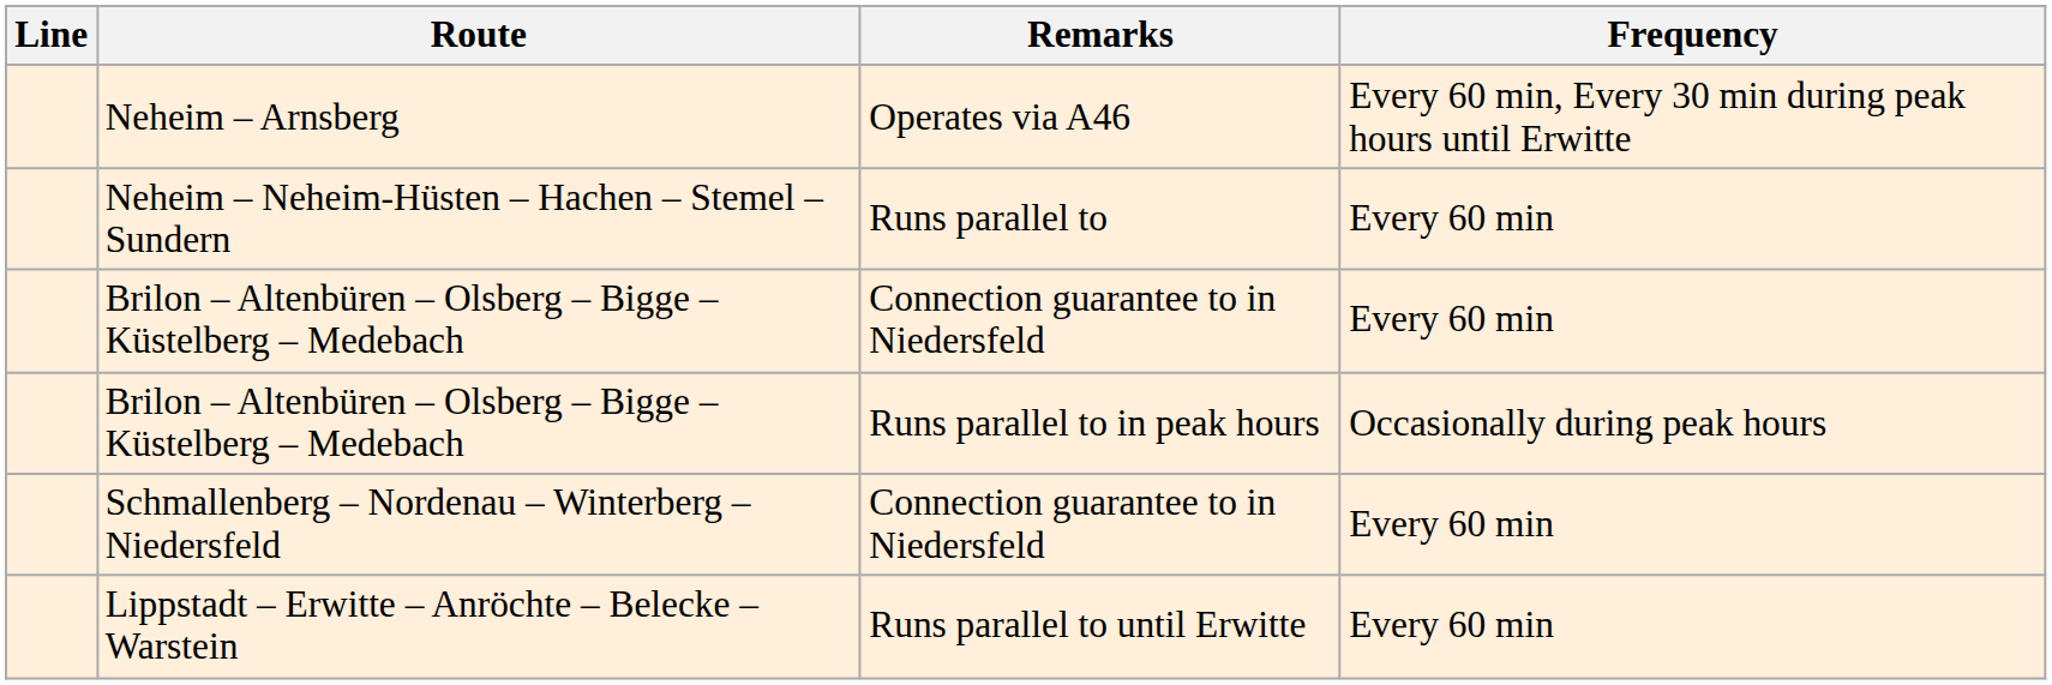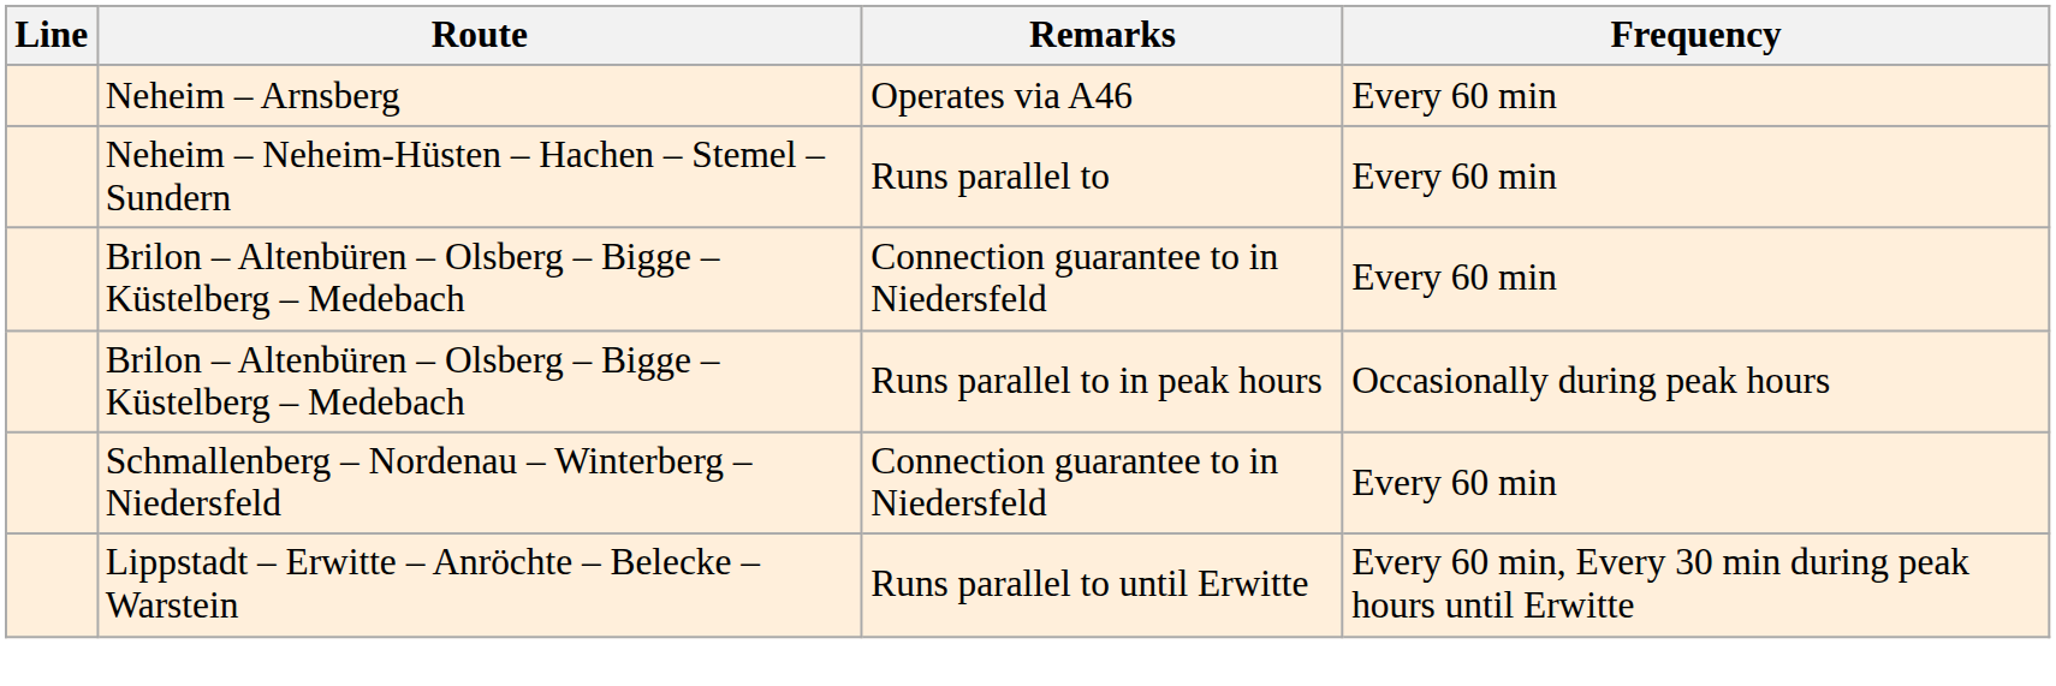Neheim – Arnsberg | Frequency: Every 60 min, Every 30 min during peak hours until Erwitte -> Every 60 min
Lippstadt – Erwitte – Anröchte – Belecke – Warstein | Frequency: Every 60 min -> Every 60 min, Every 30 min during peak hours until Erwitte
